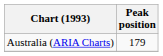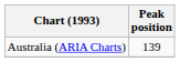Australia (ARIA Charts) | Peak position: 179 -> 139
